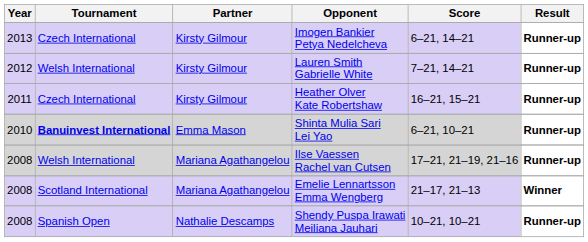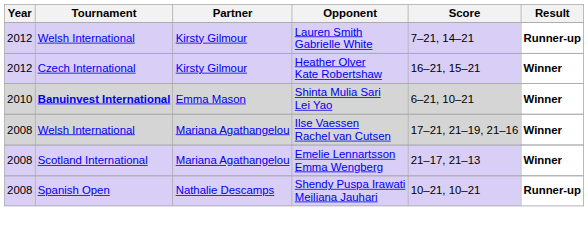- row: 2013 | Czech International | Kirsty Gilmour | Imogen Bankier Petya Nedelcheva | 6–21, 14–21 | Runner-up
Heather Olver Kate Robertshaw | Year: 2011 -> 2012
Heather Olver Kate Robertshaw | Result: Runner-up -> Winner
Shinta Mulia Sari Lei Yao | Result: Runner-up -> Winner
Ilse Vaessen Rachel van Cutsen | Result: Runner-up -> Winner
